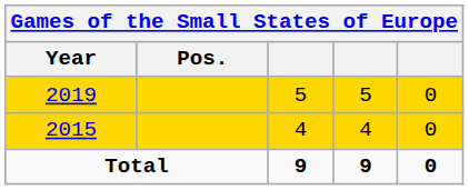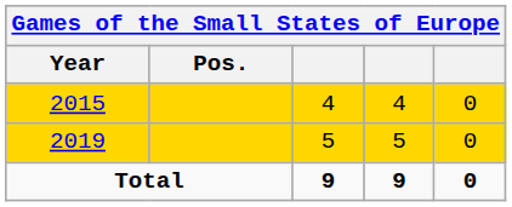rows swapped: 2015 <-> 2019
